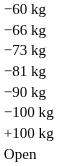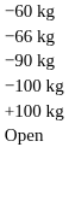- row: −73 kg
- row: −81 kg
